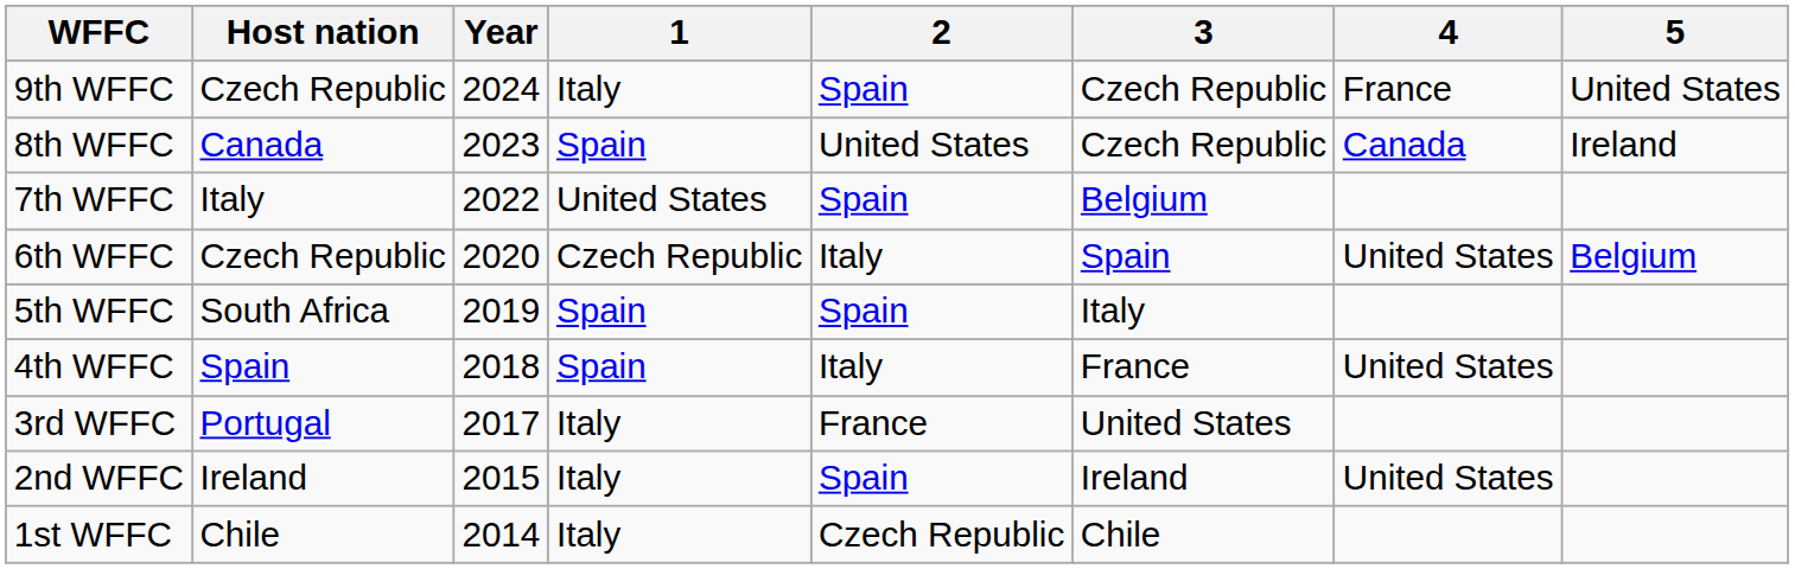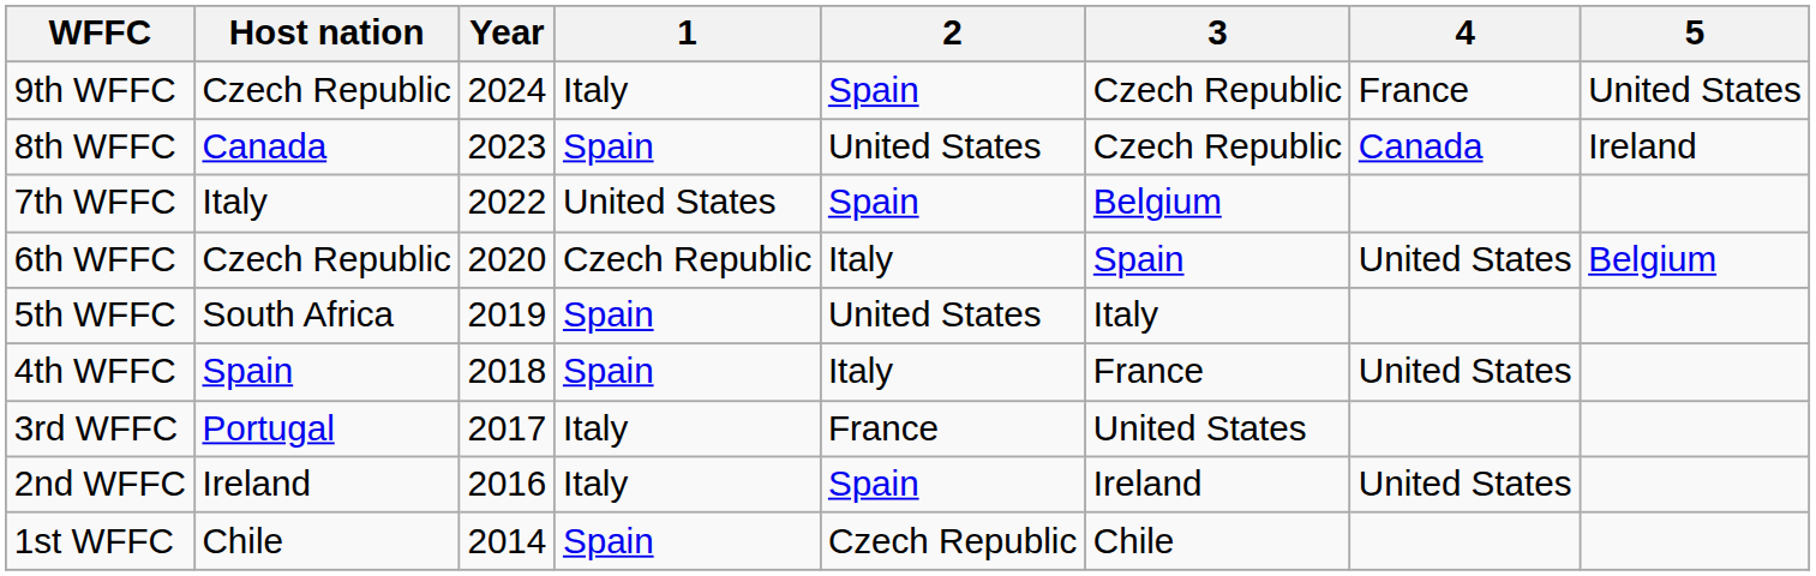5th WFFC | 2: Spain -> United States
2nd WFFC | Year: 2015 -> 2016
1st WFFC | 1: Italy -> Spain
